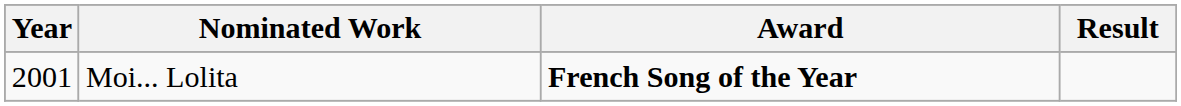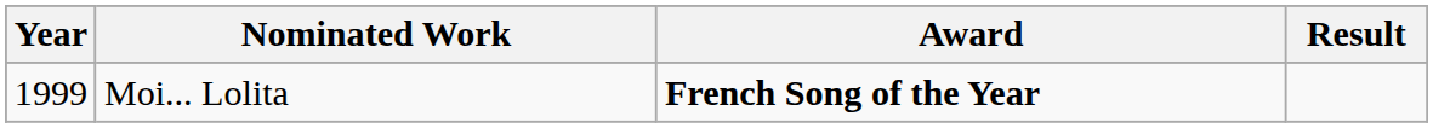Moi... Lolita | Year: 2001 -> 1999
